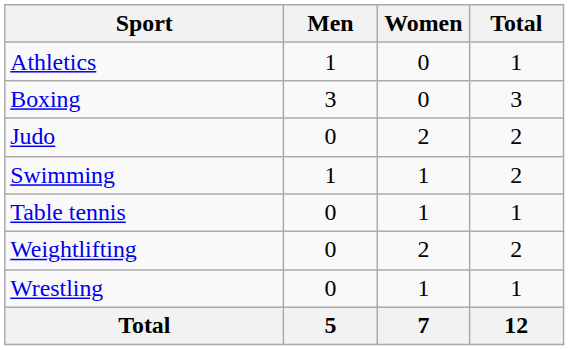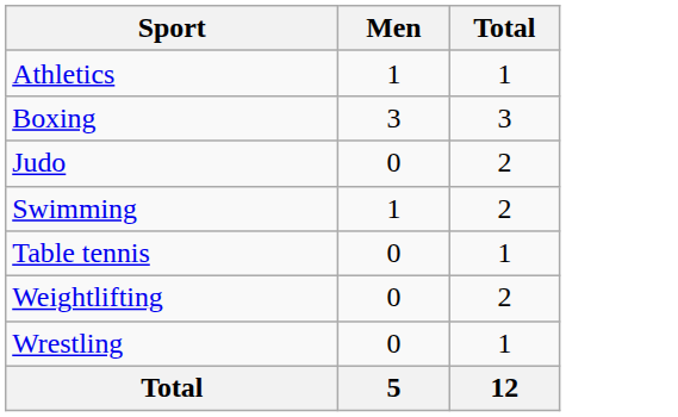- column: Women | 0 | 0 | 2 | 1 | 1 | 2 | 1 | 7
